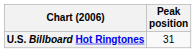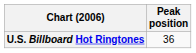U.S. Billboard Hot Ringtones | Peak position: 31 -> 36
